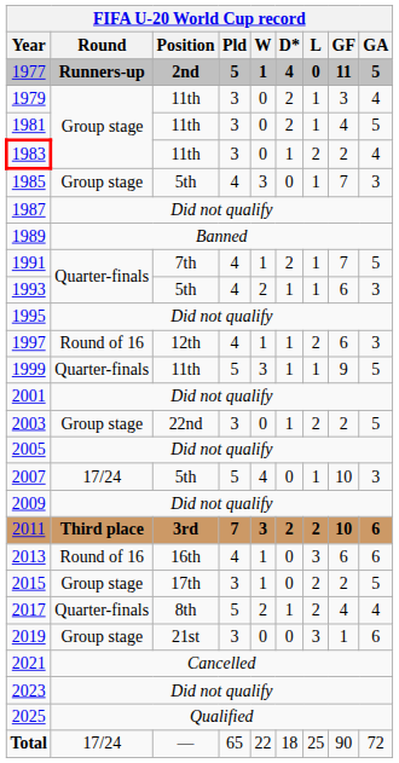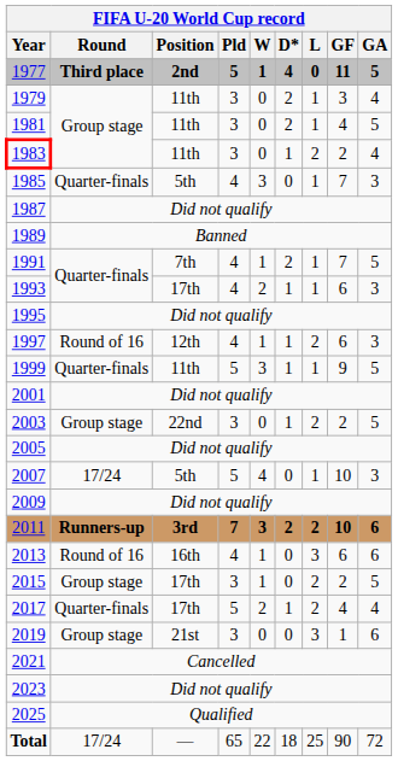1977 | Round: Runners-up -> Third place
1985 | Round: Group stage -> Quarter-finals
1993 | Position: 5th -> 17th
2011 | Round: Third place -> Runners-up
2017 | Position: 8th -> 17th
